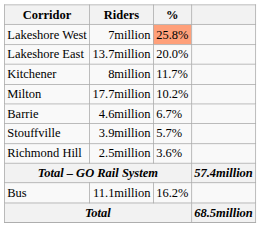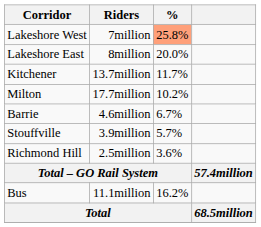Lakeshore East | Riders: 13.7million -> 8million
Kitchener | Riders: 8million -> 13.7million
